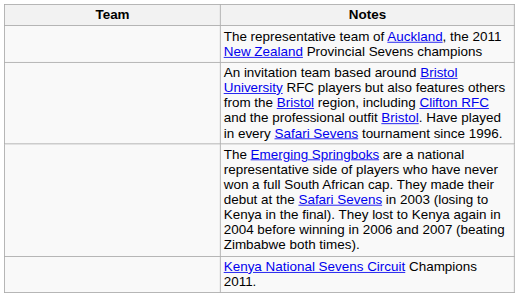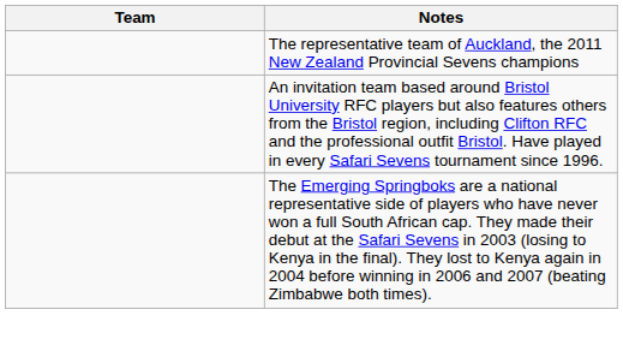- row: Kenya National Sevens Circuit Champions 2011.
